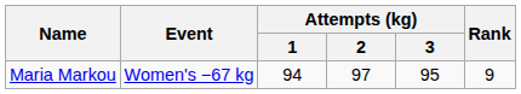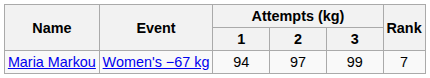Maria Markou | Attempts (kg) / 3: 95 -> 99
Maria Markou | Rank: 9 -> 7
